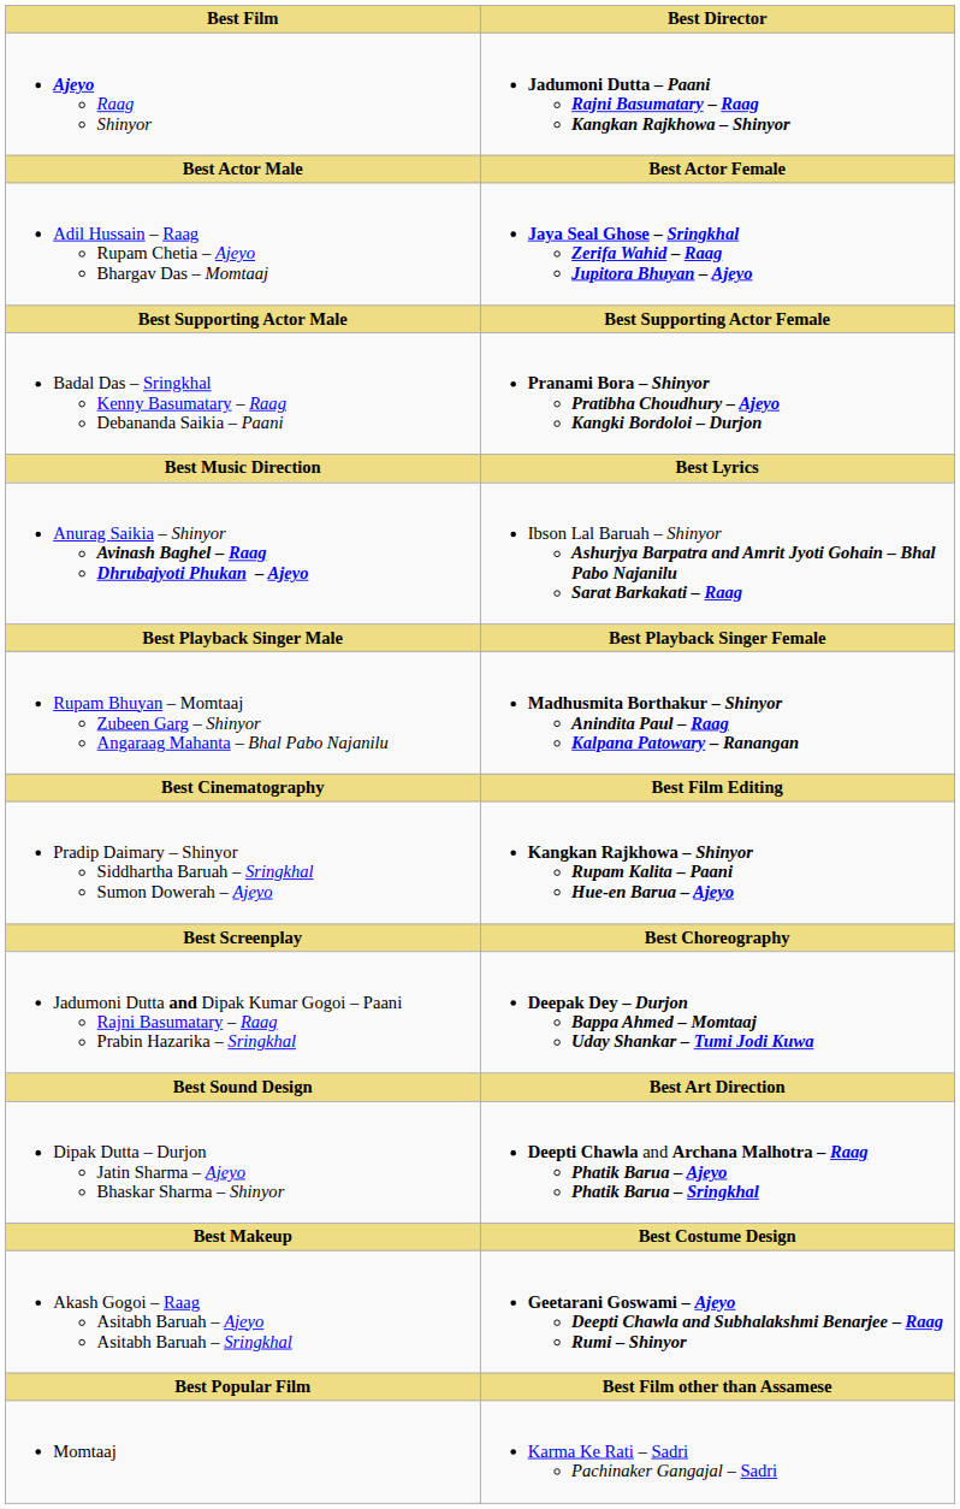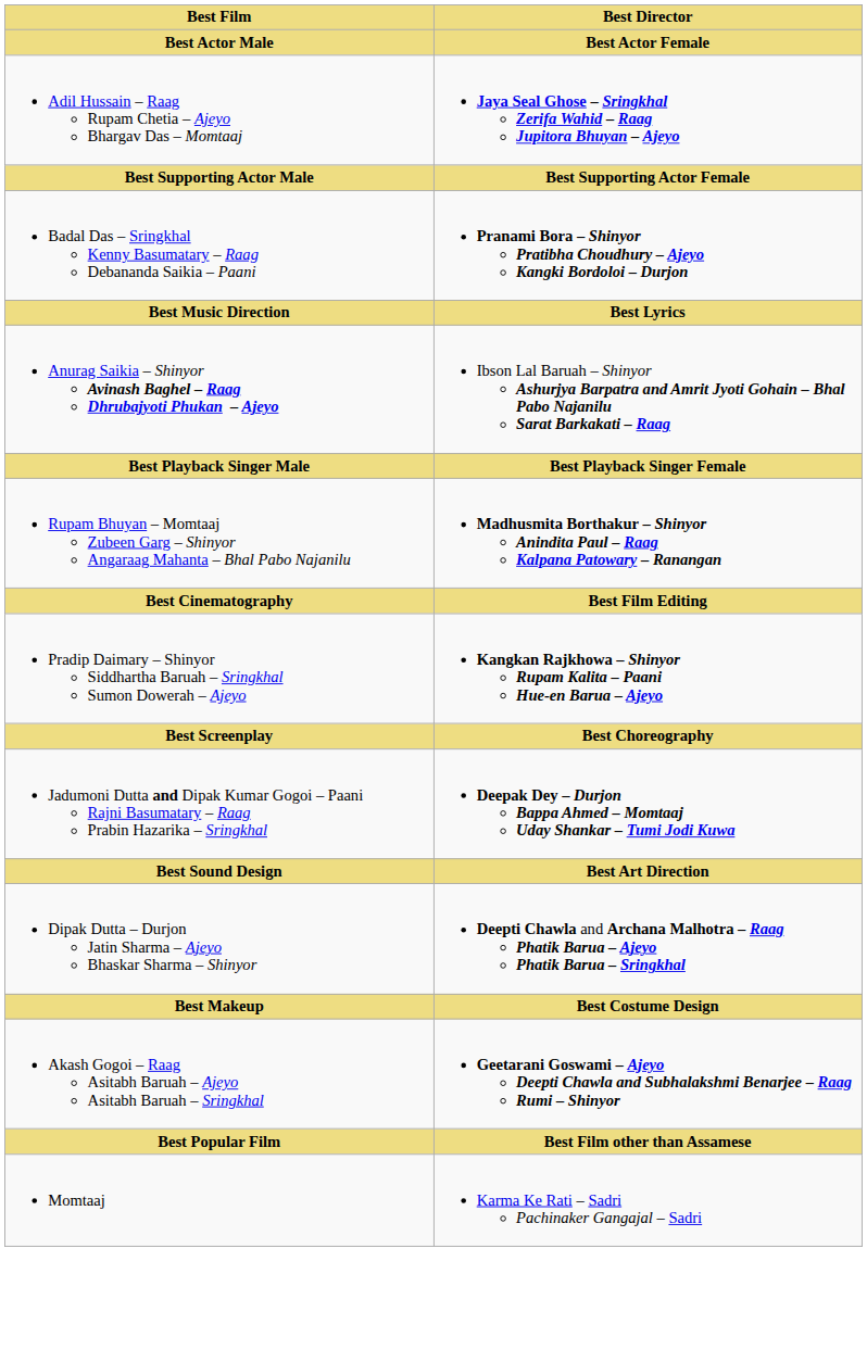- row: Ajeyo Raag Shinyor | Jadumoni Dutta – Paani Rajni Basumatary – Raag Kangkan Rajkhowa – Shinyor
